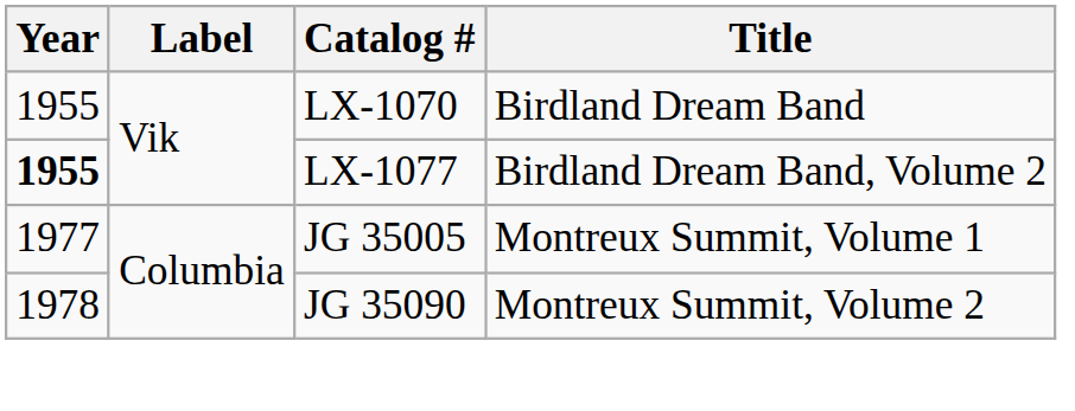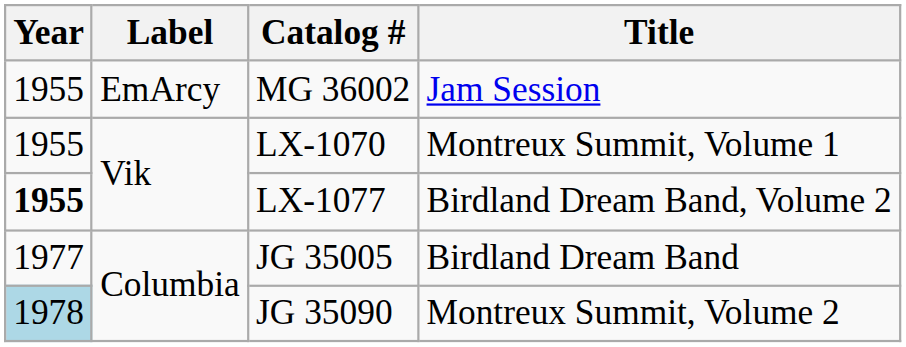+ row: 1955 | EmArcy | MG 36002 | Jam Session
LX-1070 | Title: Birdland Dream Band -> Montreux Summit, Volume 1
JG 35005 | Title: Montreux Summit, Volume 1 -> Birdland Dream Band
JG 35090 | Year: no background -> lightblue background
